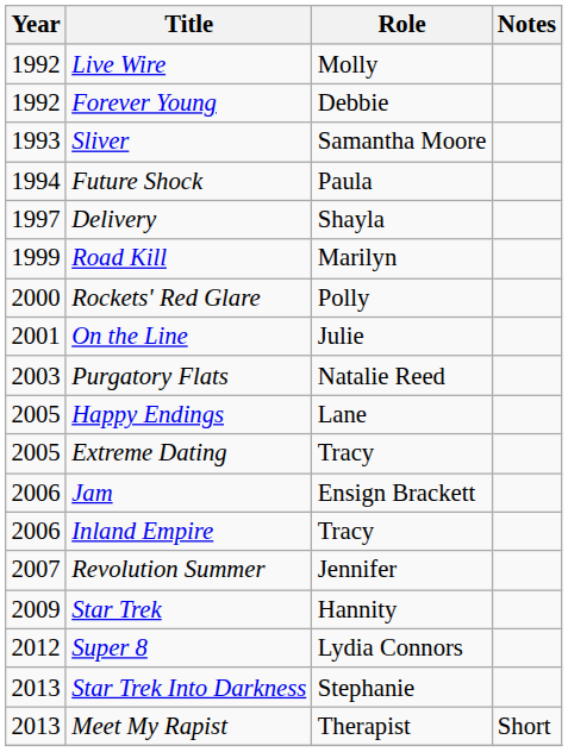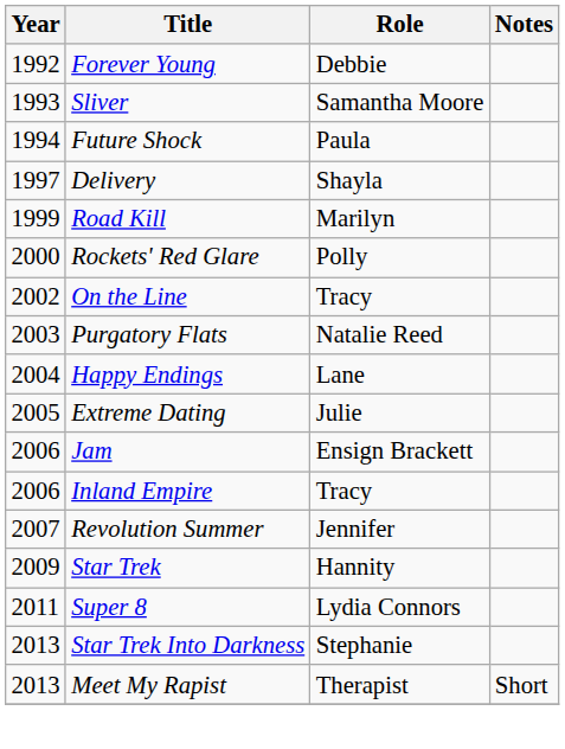- row: 1992 | Live Wire | Molly
On the Line | Year: 2001 -> 2002
On the Line | Role: Julie -> Tracy
Happy Endings | Year: 2005 -> 2004
Extreme Dating | Role: Tracy -> Julie
Super 8 | Year: 2012 -> 2011
